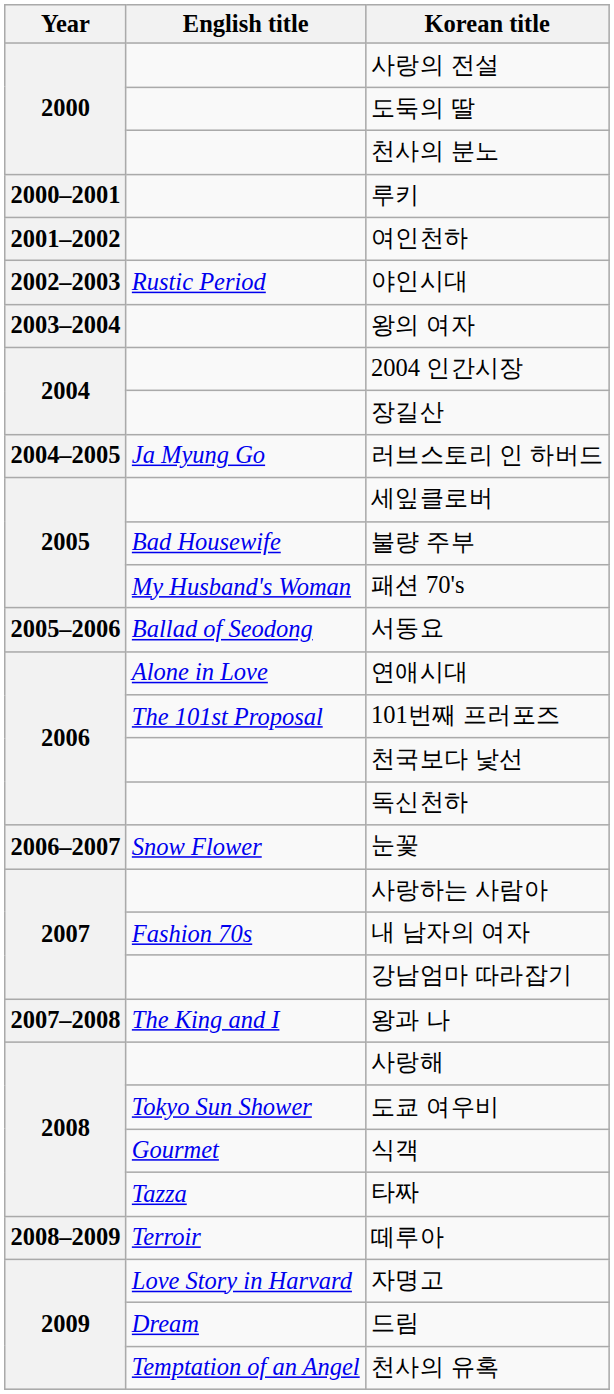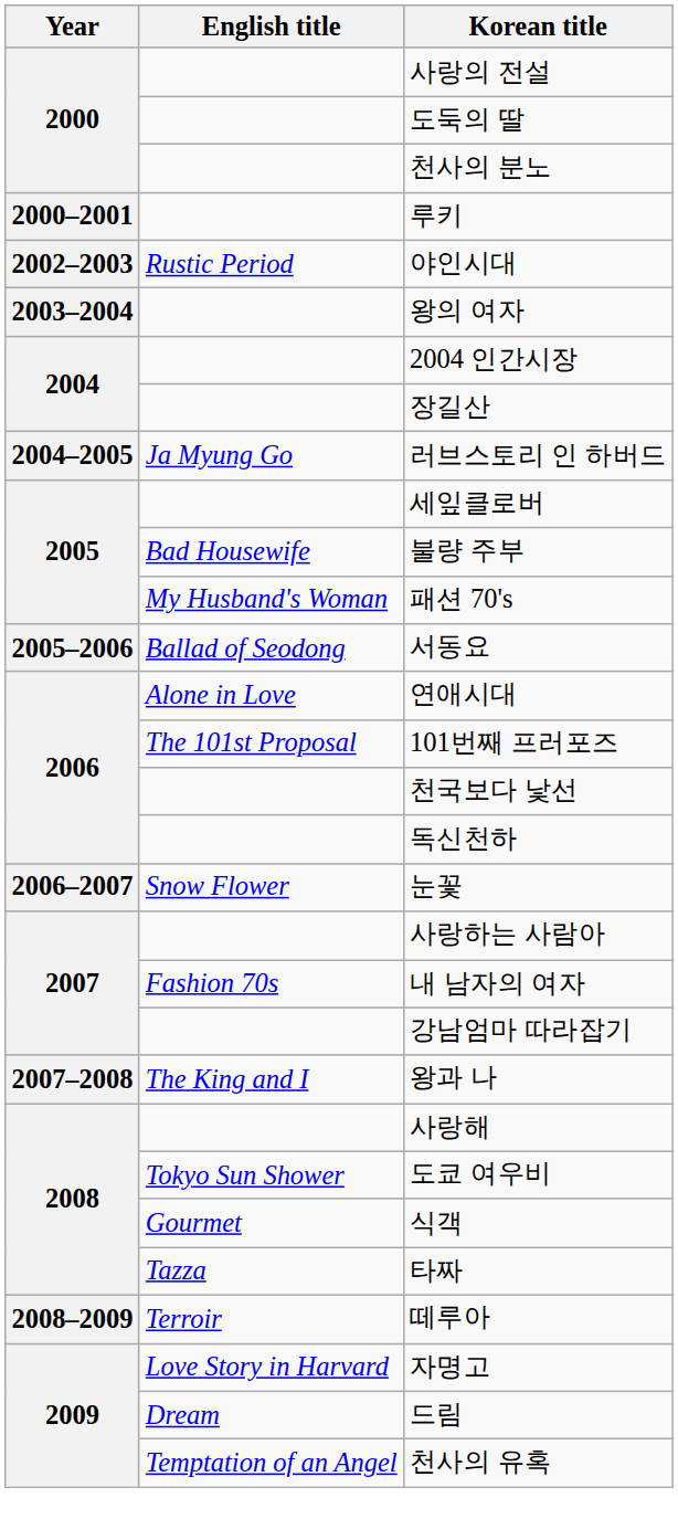- row: 2001–2002 | 여인천하
